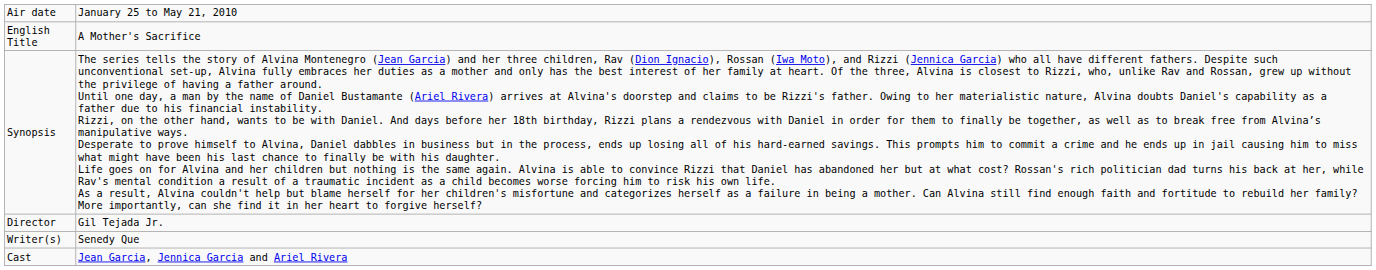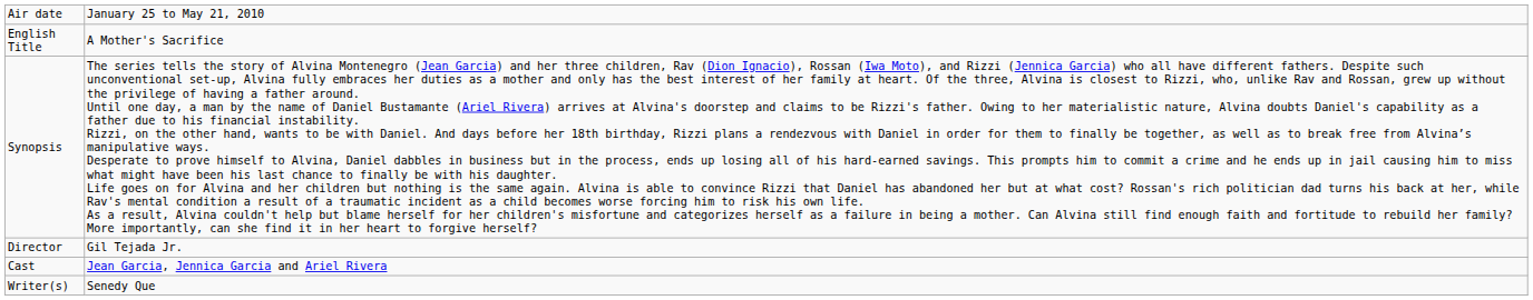rows swapped: Writer(s) <-> Cast
